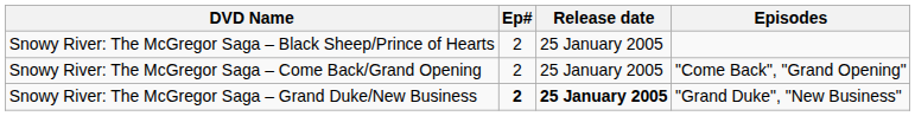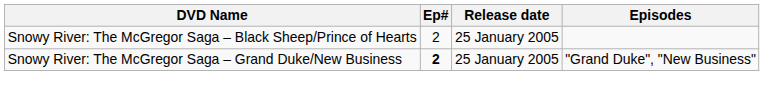- row: Snowy River: The McGregor Saga – Come Back/Grand Opening | 2 | 25 January 2005 | "Come Back", "Grand Opening"
Snowy River: The McGregor Saga – Grand Duke/New Business | Release date: bold -> normal
